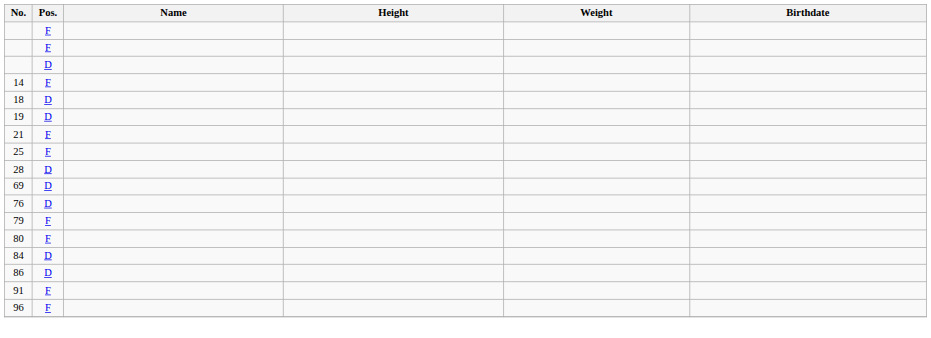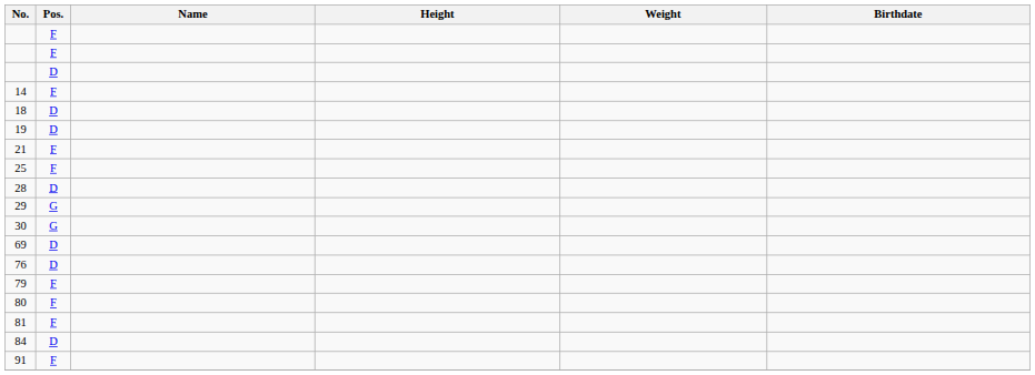+ row: 29 | G
+ row: 30 | G
+ row: 81 | F
- row: 86 | D
- row: 96 | F
